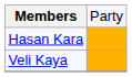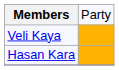rows swapped: Hasan Kara <-> Veli Kaya
